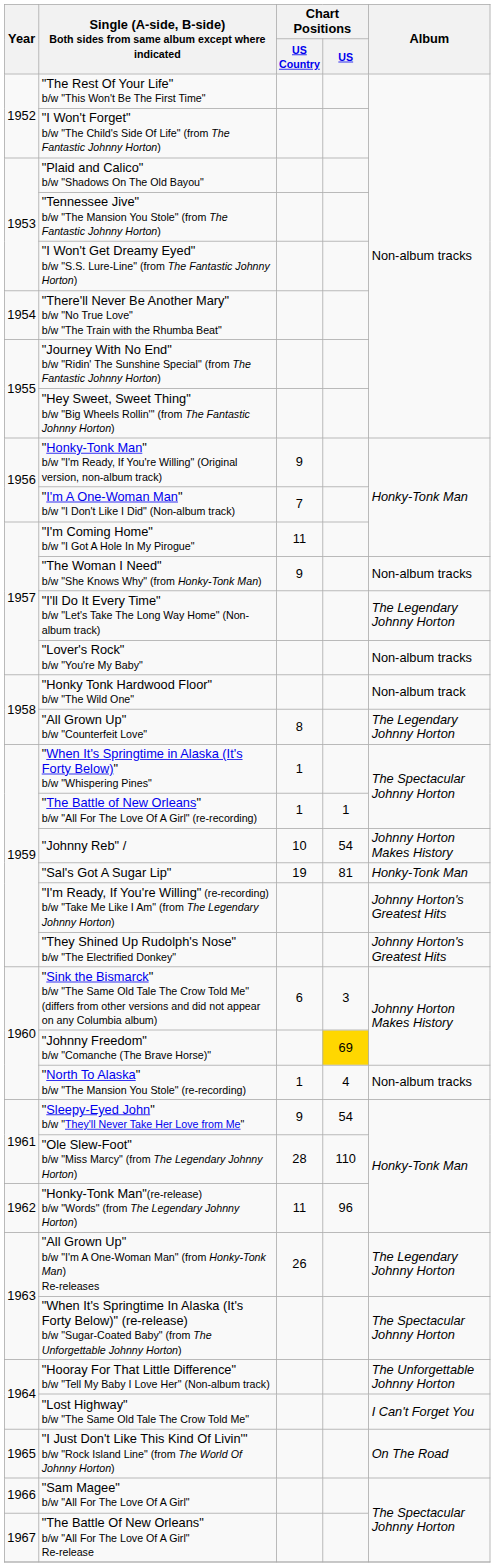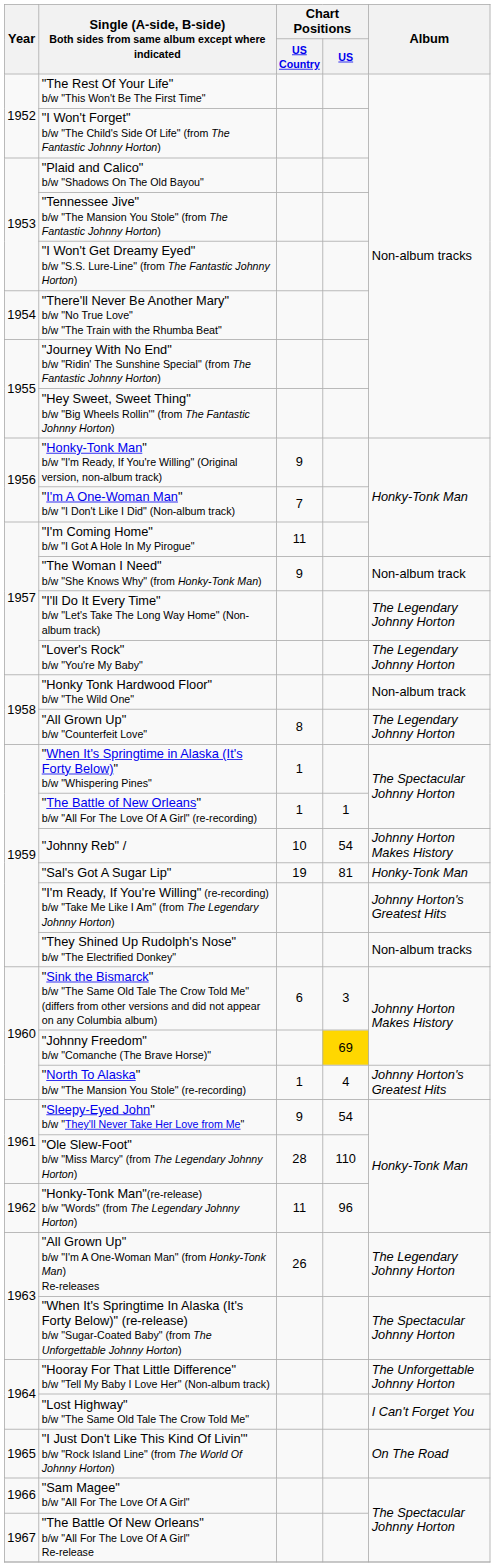"The Woman I Need" b/w "She Knows Why" (from Honky-Tonk Man) | Album: Non-album tracks -> Non-album track
"Lover's Rock" b/w "You're My Baby" | Album: Non-album tracks -> The Legendary Johnny Horton
"They Shined Up Rudolph's Nose" b/w "The Electrified Donkey" | Album: Johnny Horton's Greatest Hits -> Non-album tracks
"North To Alaska" b/w "The Mansion You Stole" (re-recording) | Album: Non-album tracks -> Johnny Horton's Greatest Hits
